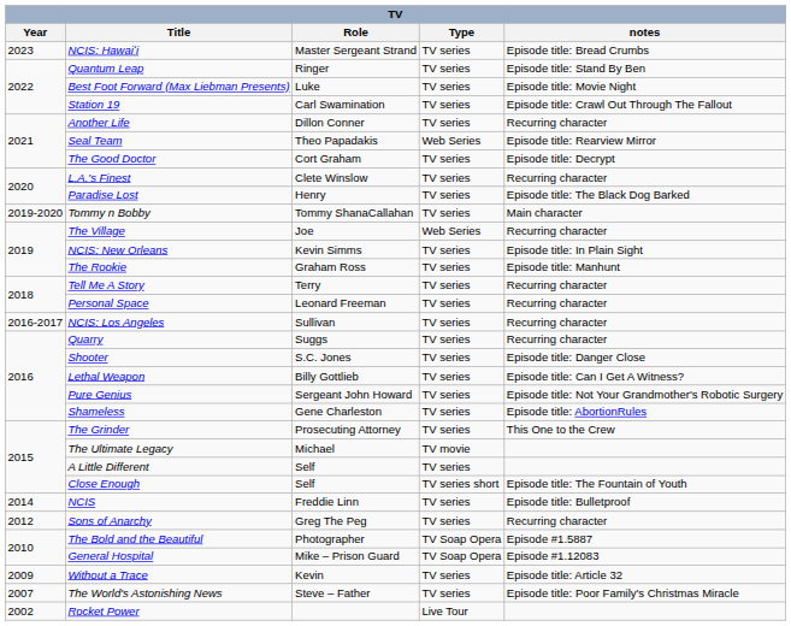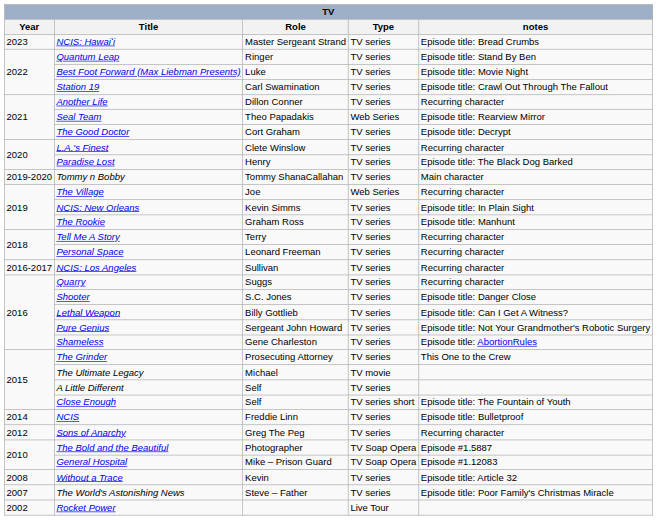Without a Trace | Year: 2009 -> 2008
